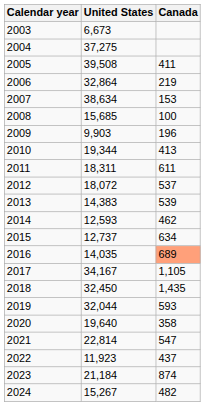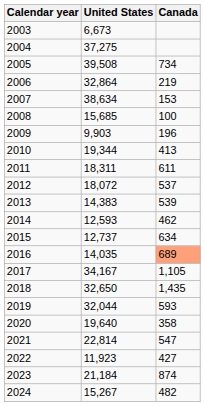2005 | Canada: 411 -> 734
2018 | United States: 32,450 -> 32,650
2022 | Canada: 437 -> 427
